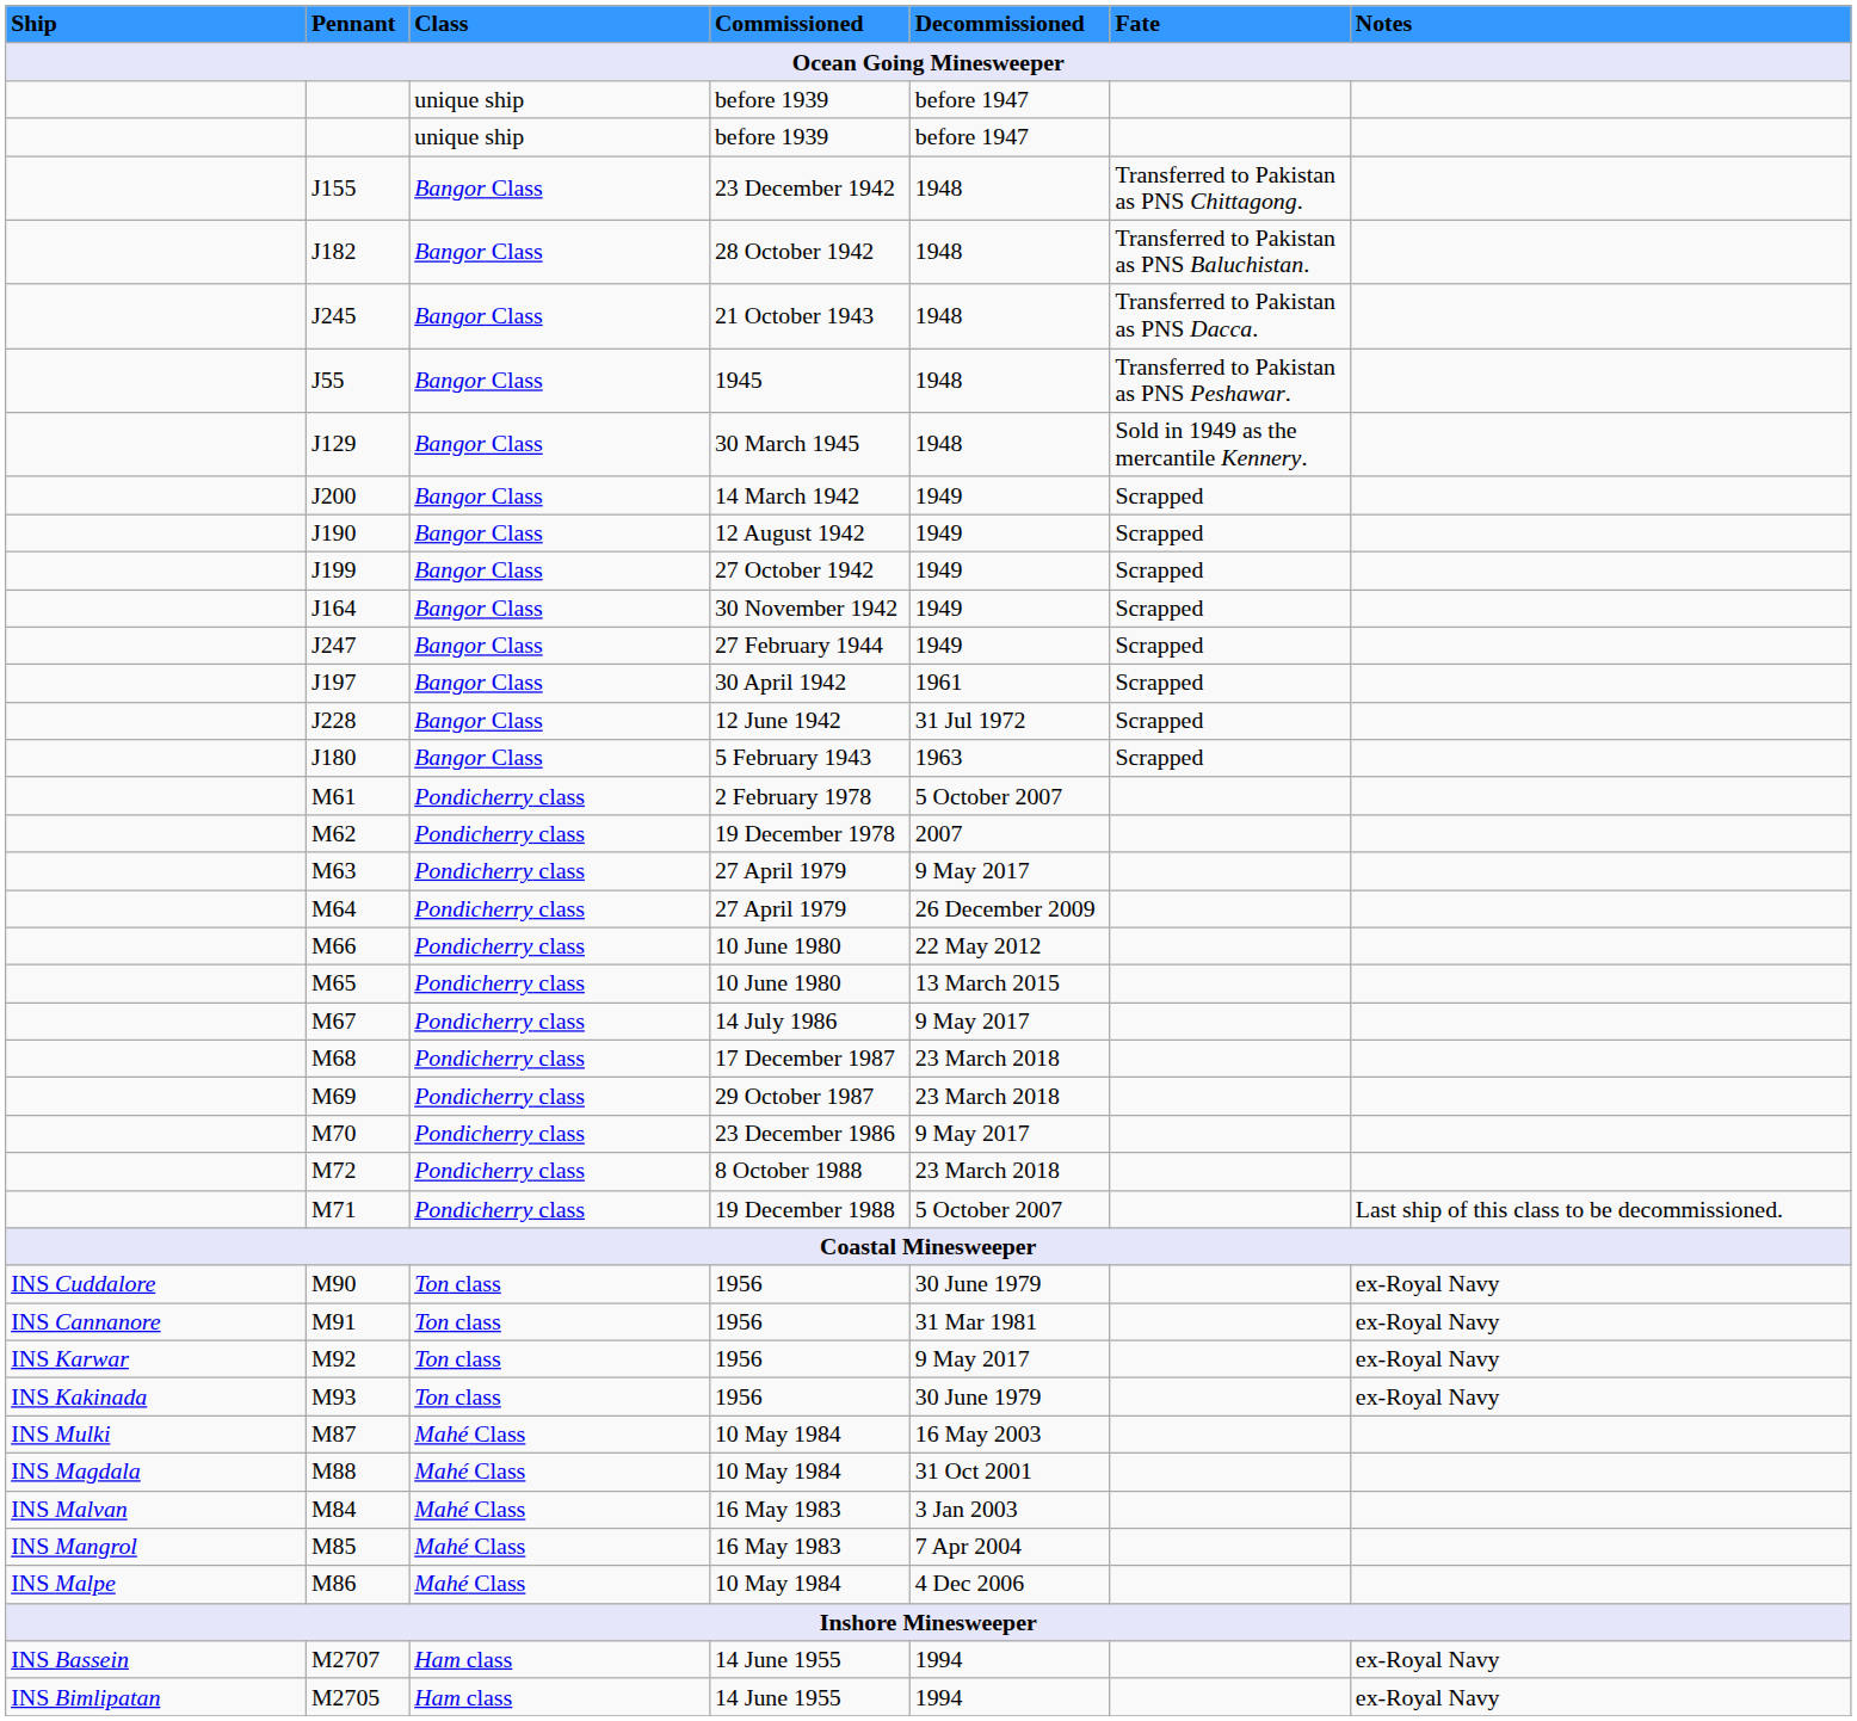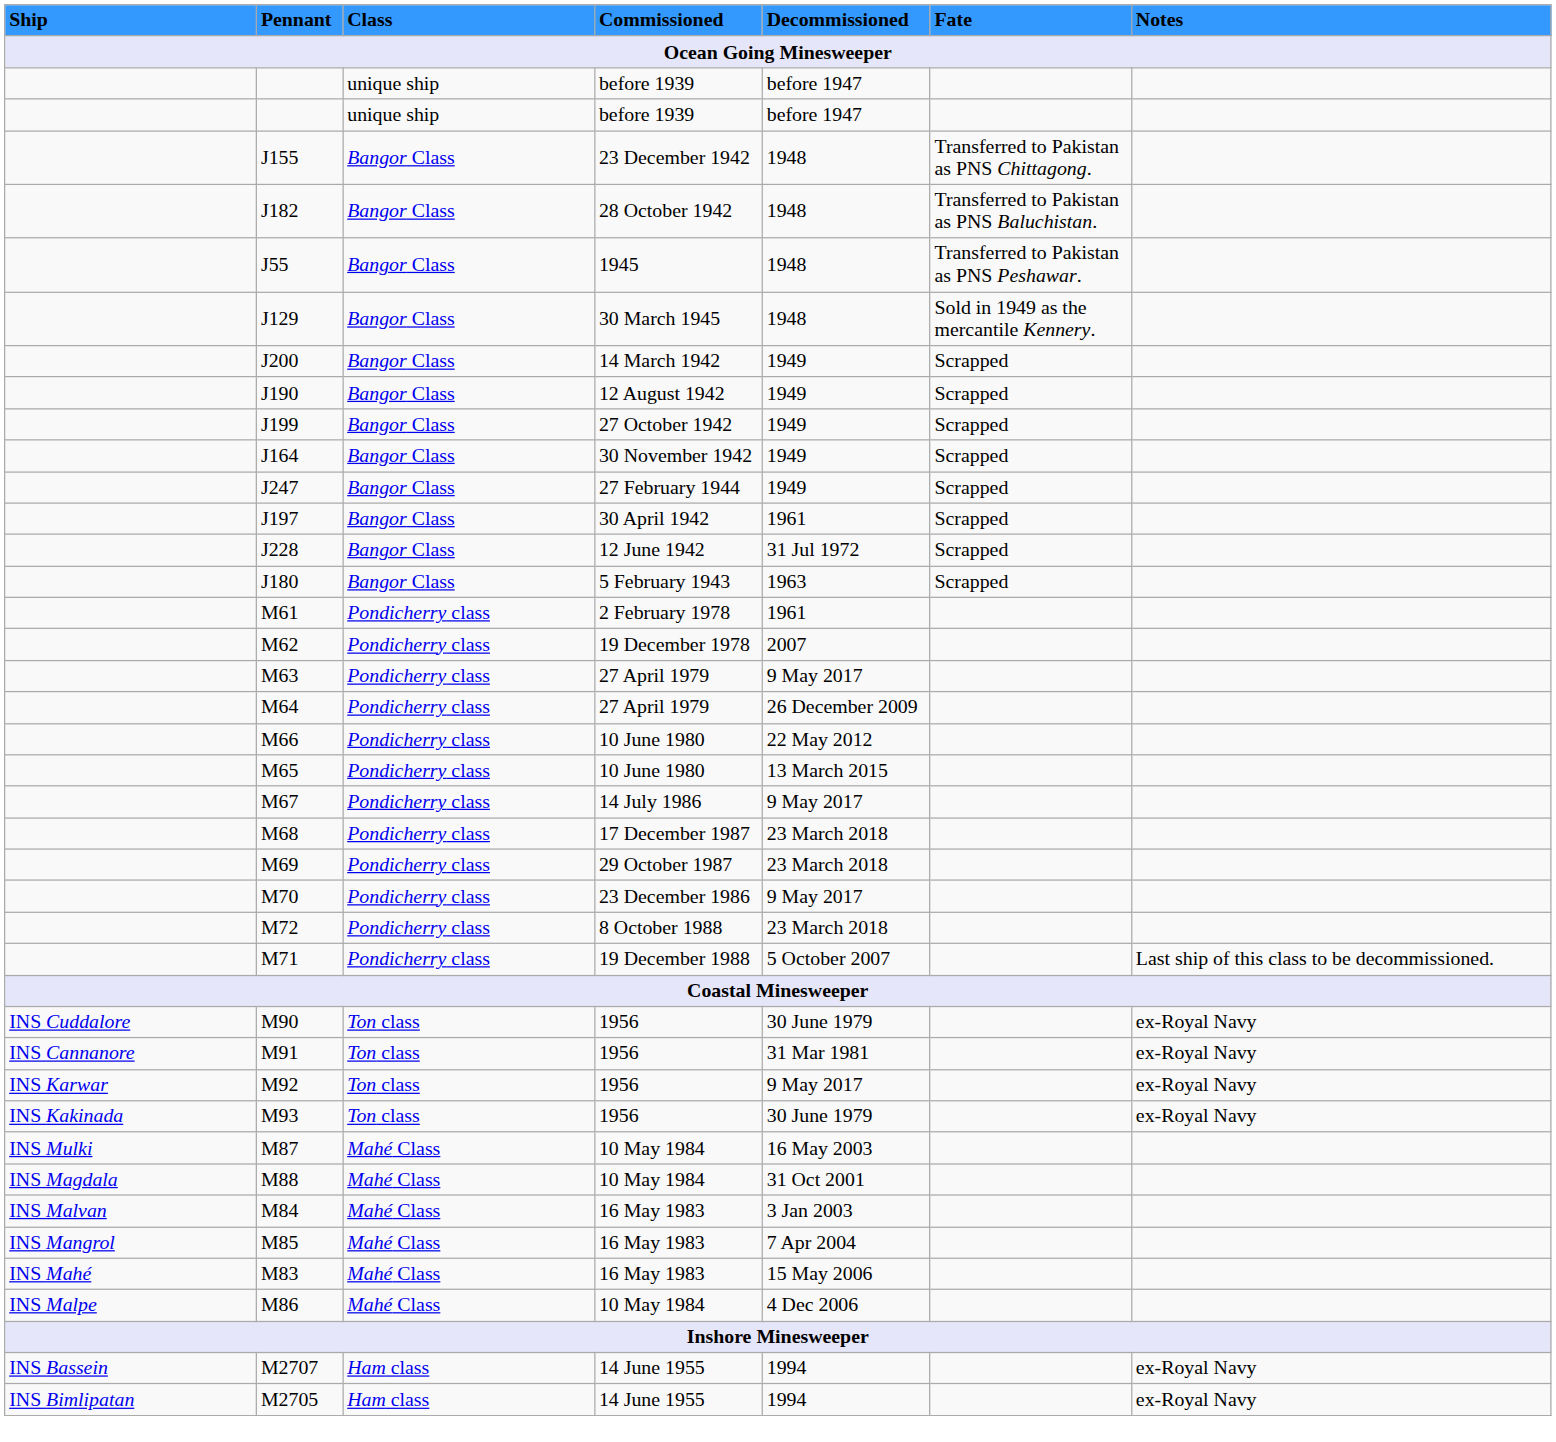- row: J245 | Bangor Class | 21 October 1943 | 1948 | Transferred to Pakistan as PNS Dacca.
M61 | Decommissioned: 5 October 2007 -> 1961
+ row: INS Mahé | M83 | Mahé Class | 16 May 1983 | 15 May 2006
